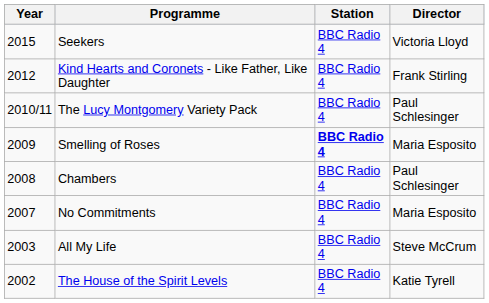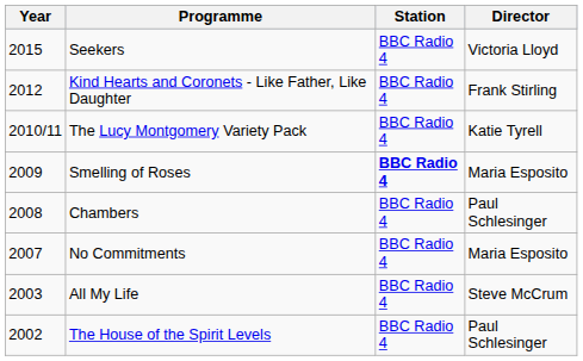The Lucy Montgomery Variety Pack | Director: Paul Schlesinger -> Katie Tyrell
The House of the Spirit Levels | Director: Katie Tyrell -> Paul Schlesinger
